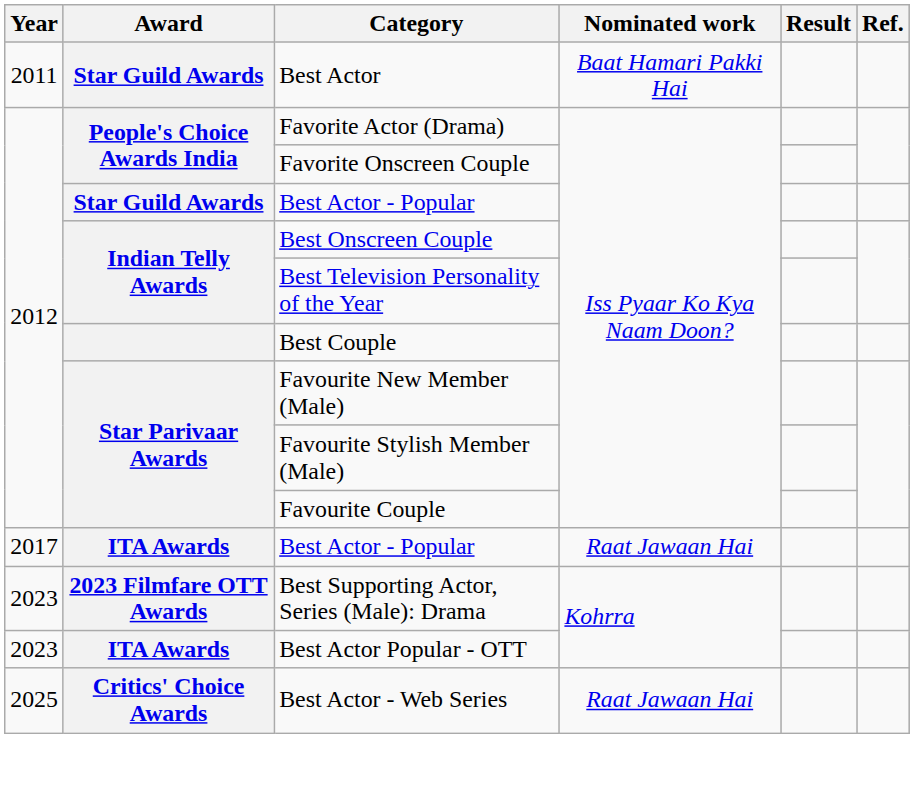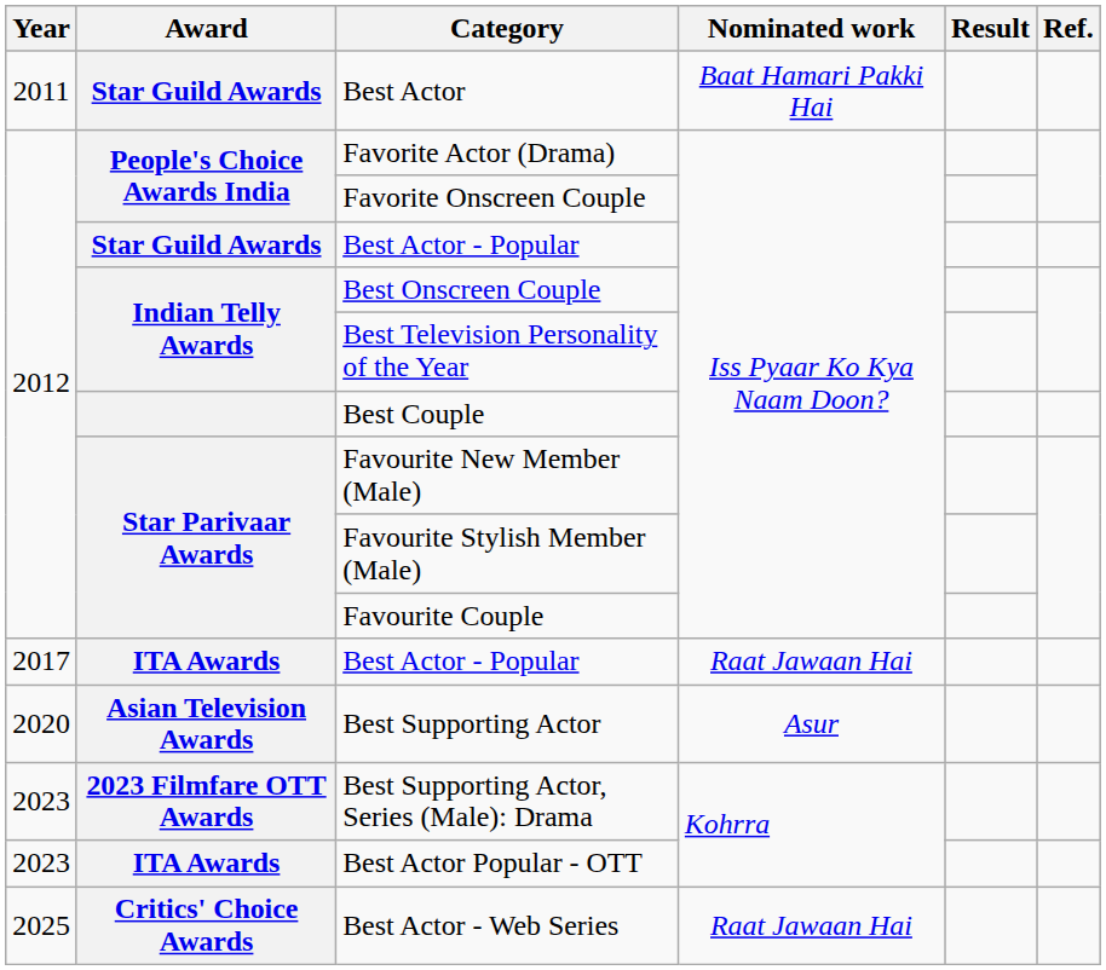+ row: 2020 | Asian Television Awards | Best Supporting Actor | Asur
